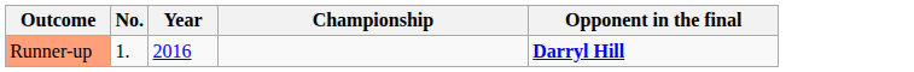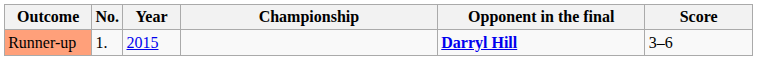+ column: Score | 3–6
Runner-up | Year: 2016 -> 2015
